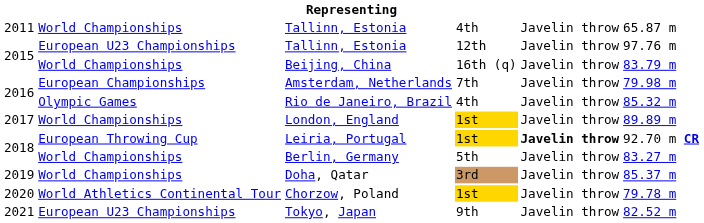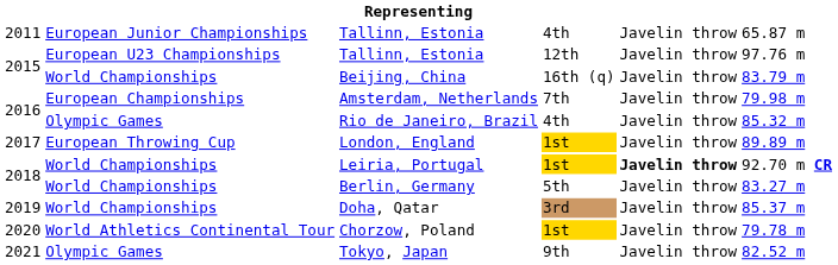2011 / Tallinn, Estonia | column 2: World Championships -> European Junior Championships
London, England | column 2: World Championships -> European Throwing Cup
Leiria, Portugal | column 2: European Throwing Cup -> World Championships
Tokyo, Japan | column 2: European U23 Championships -> Olympic Games
